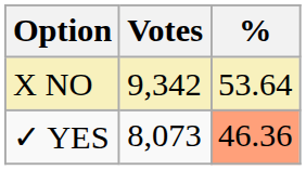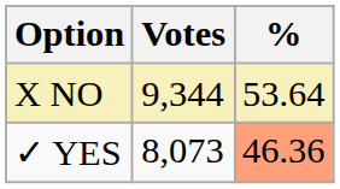X NO | Votes: 9,342 -> 9,344
